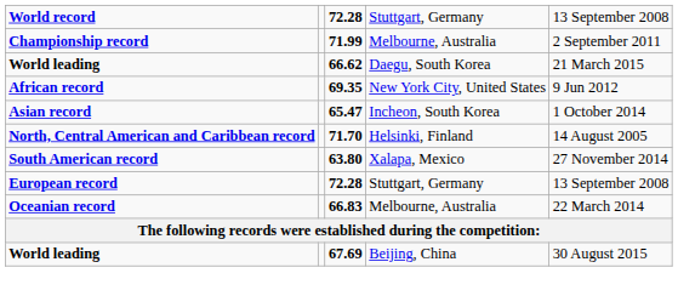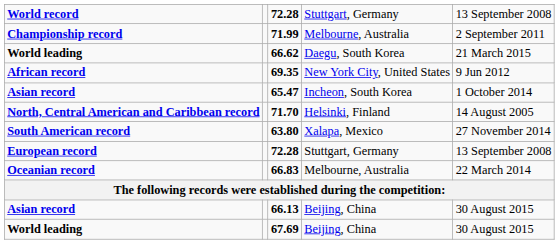+ row: Asian record | 66.13 | Beijing, China | 30 August 2015
